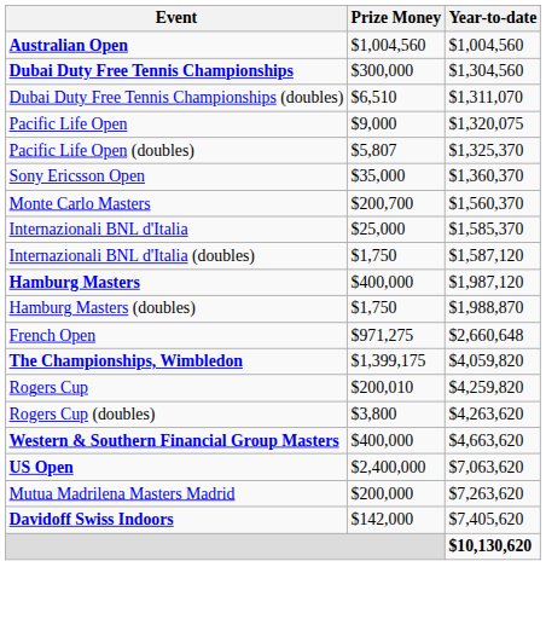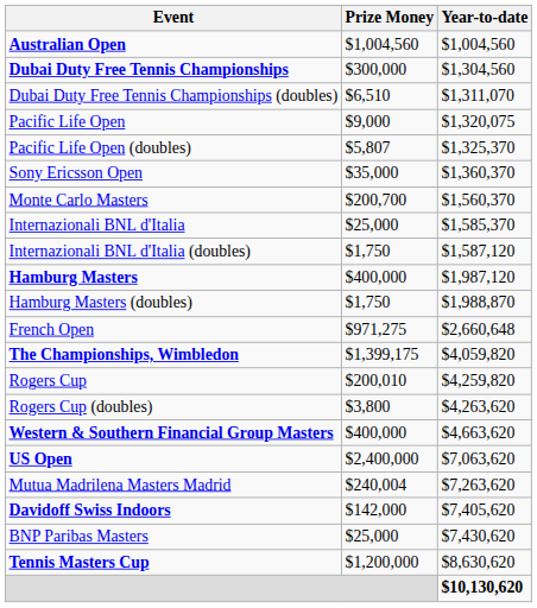Mutua Madrilena Masters Madrid | Prize Money: $200,000 -> $240,004
+ row: BNP Paribas Masters | $25,000 | $7,430,620
+ row: Tennis Masters Cup | $1,200,000 | $8,630,620
